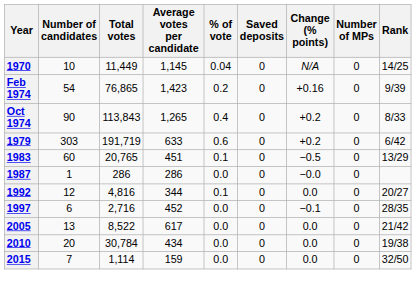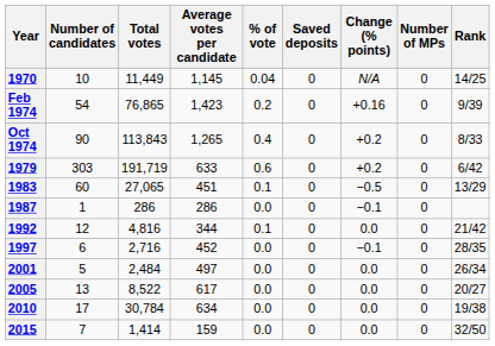1983 | Total votes: 20,765 -> 27,065
1987 | Change (% points): −0.0 -> −0.1
1992 | Rank: 20/27 -> 21/42
+ row: 2001 | 5 | 2,484 | 497 | 0.0 | 0 | 0.0 | 0 | 26/34
2005 | Rank: 21/42 -> 20/27
2010 | Number of candidates: 20 -> 17
2010 | Average votes per candidate: 434 -> 634
2015 | Total votes: 1,114 -> 1,414
